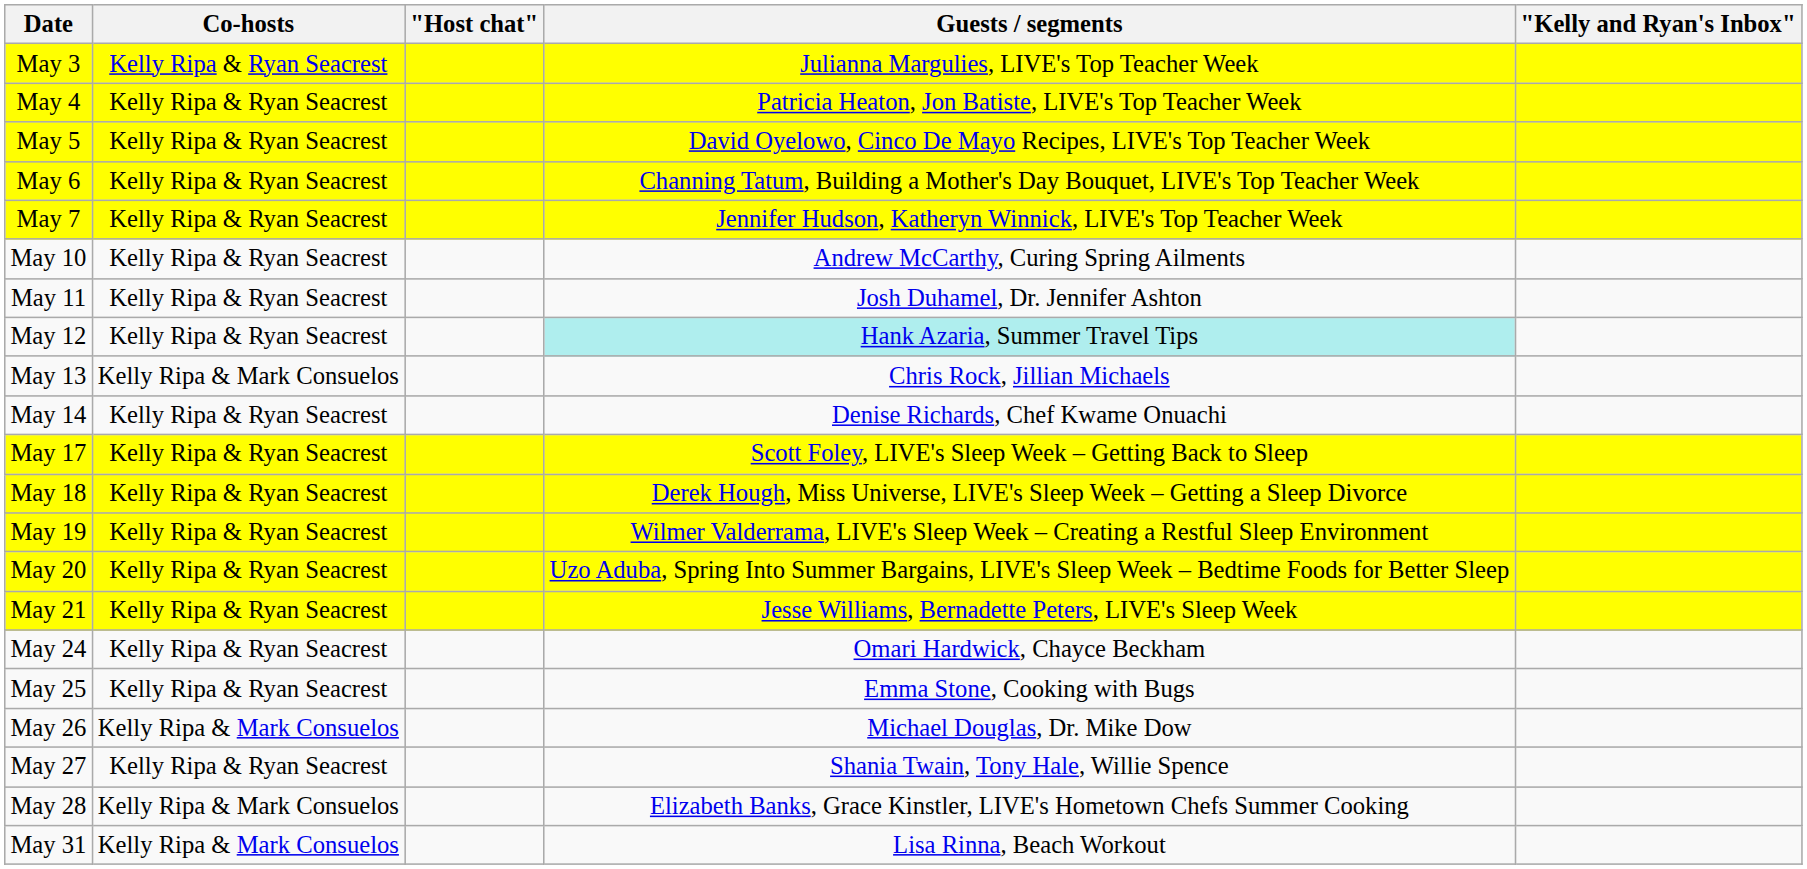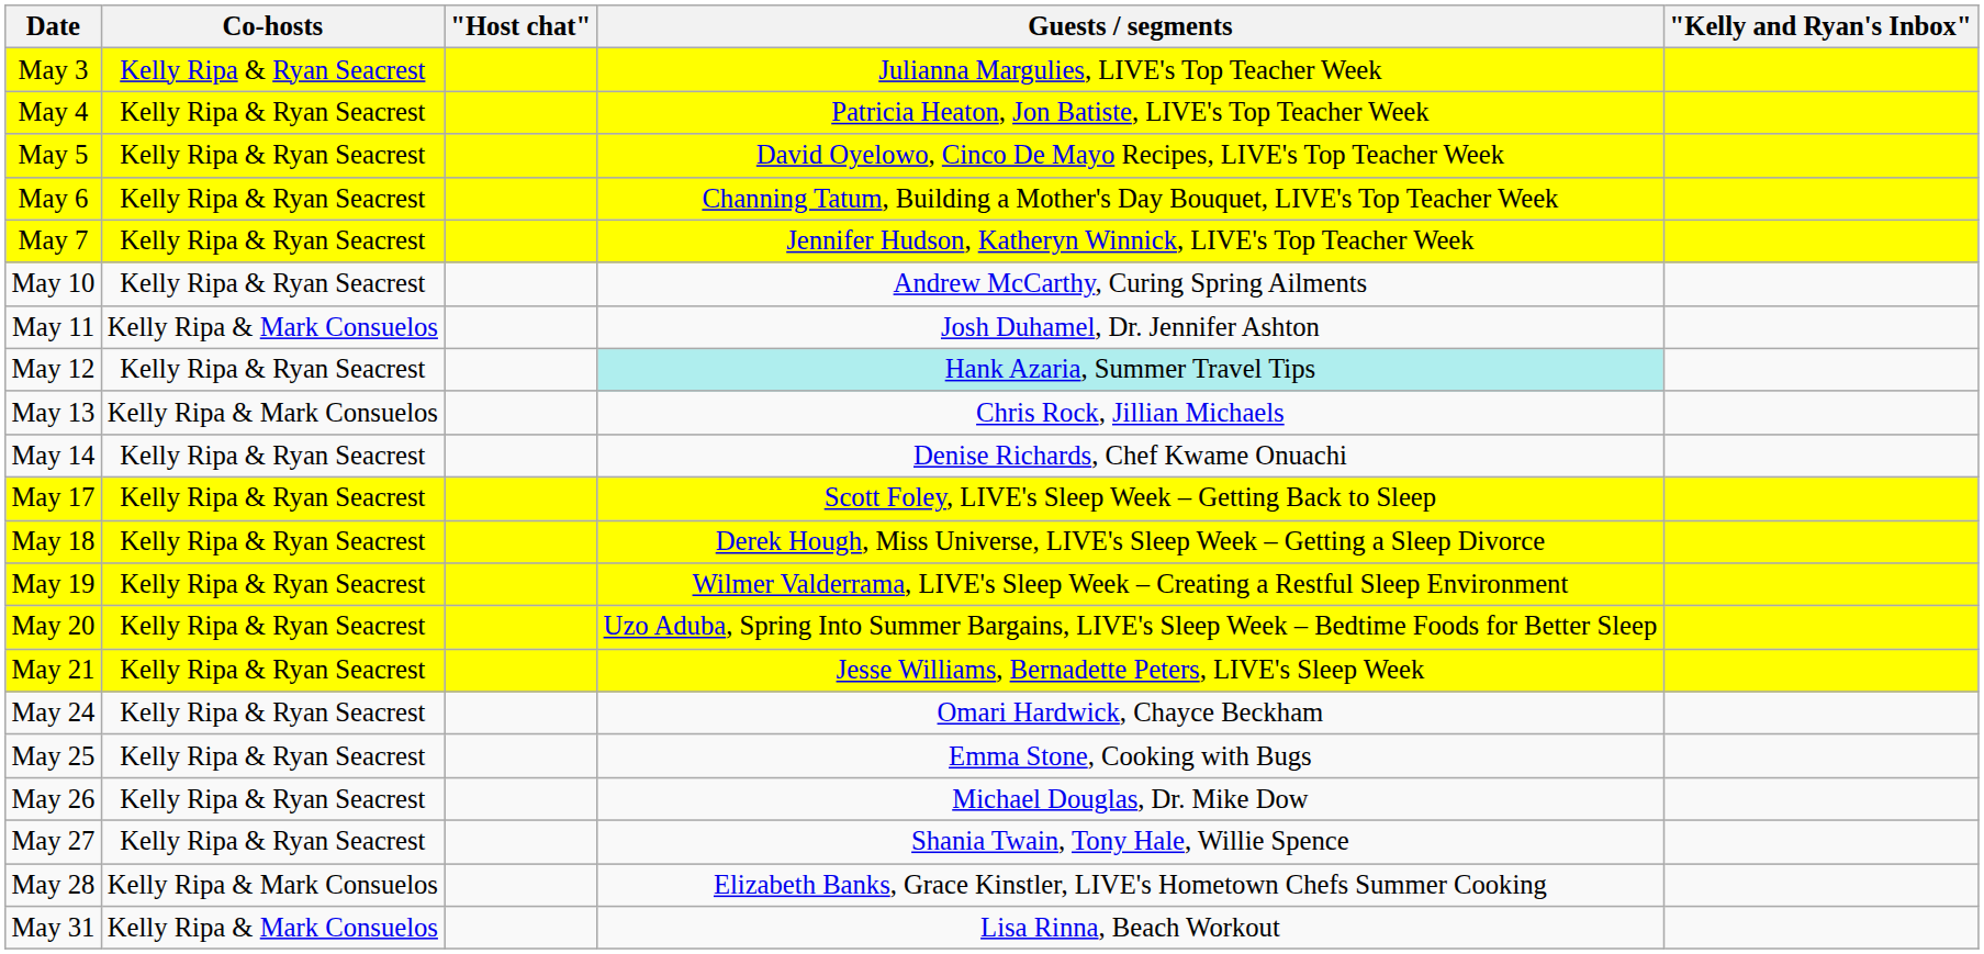May 11 | Co-hosts: Kelly Ripa & Ryan Seacrest -> Kelly Ripa & Mark Consuelos
May 26 | Co-hosts: Kelly Ripa & Mark Consuelos -> Kelly Ripa & Ryan Seacrest
